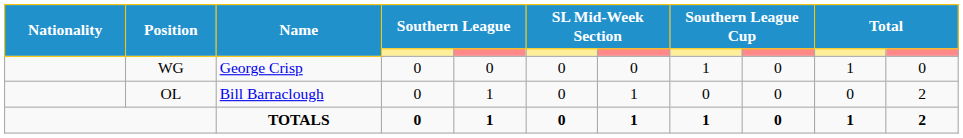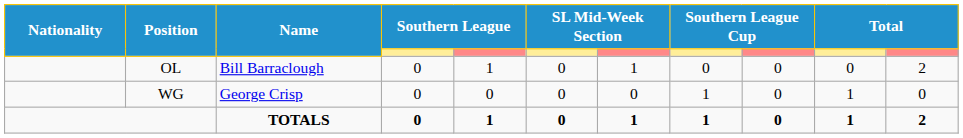rows swapped: OL <-> WG
